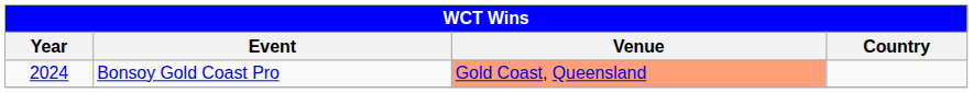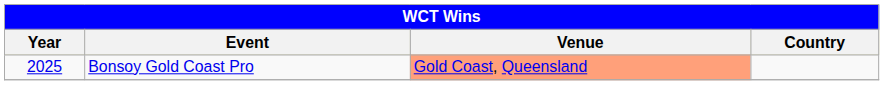Bonsoy Gold Coast Pro | Year: 2024 -> 2025
